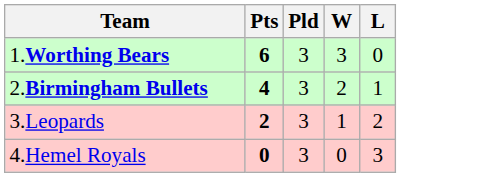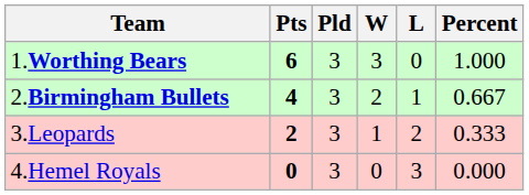+ column: Percent | 1.000 | 0.667 | 0.333 | 0.000
